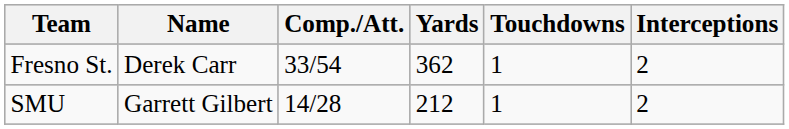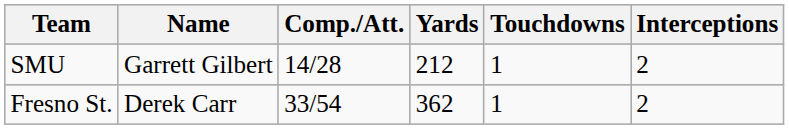rows swapped: Fresno St. <-> SMU
